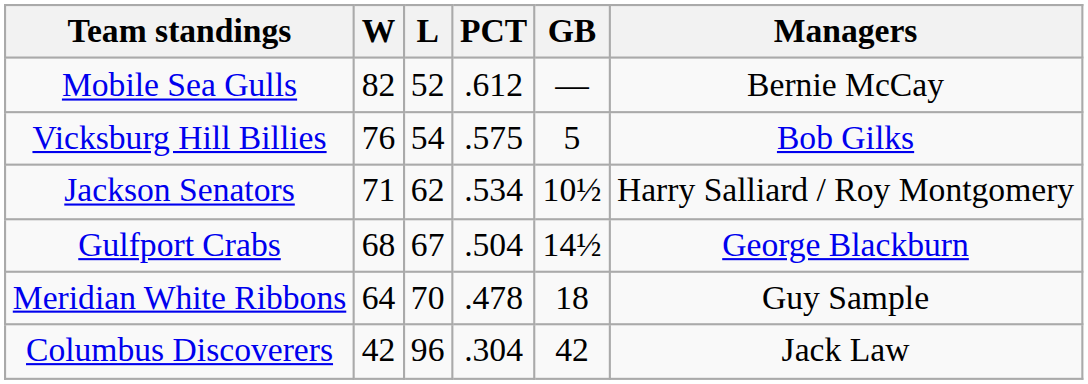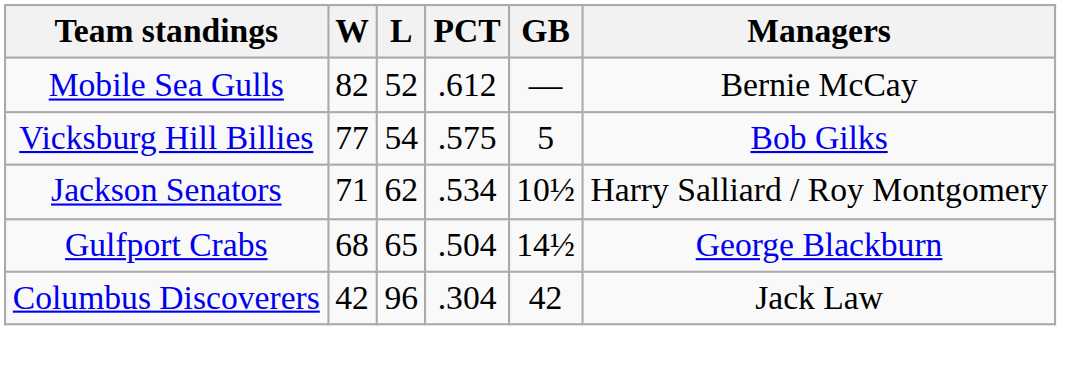Vicksburg Hill Billies | W: 76 -> 77
Gulfport Crabs | L: 67 -> 65
- row: Meridian White Ribbons | 64 | 70 | .478 | 18 | Guy Sample
